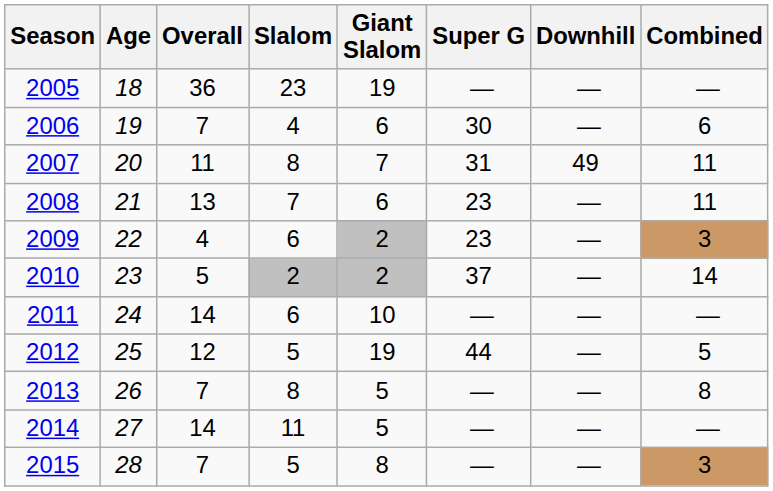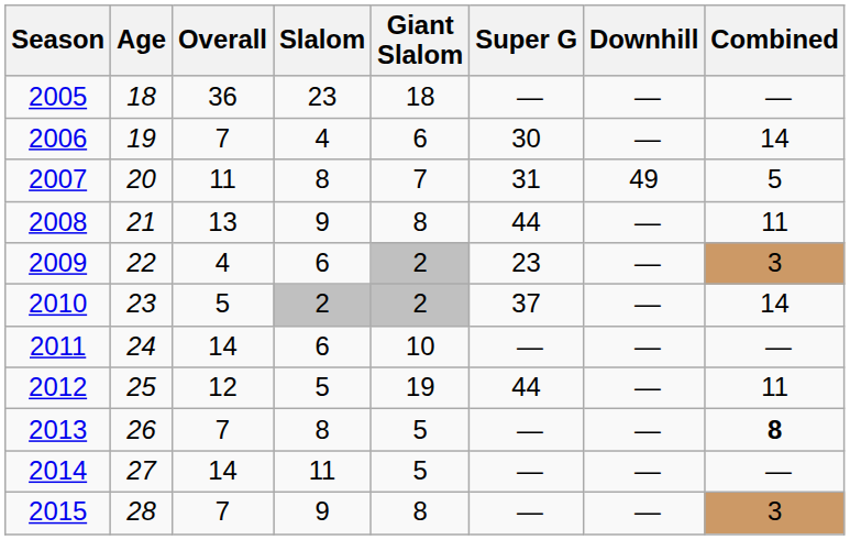2005 | Giant Slalom: 19 -> 18
2006 | Combined: 6 -> 14
2007 | Combined: 11 -> 5
2008 | Slalom: 7 -> 9
2008 | Giant Slalom: 6 -> 8
2008 | Super G: 23 -> 44
2012 | Combined: 5 -> 11
2013 | Combined: normal -> bold
2015 | Slalom: 5 -> 9
